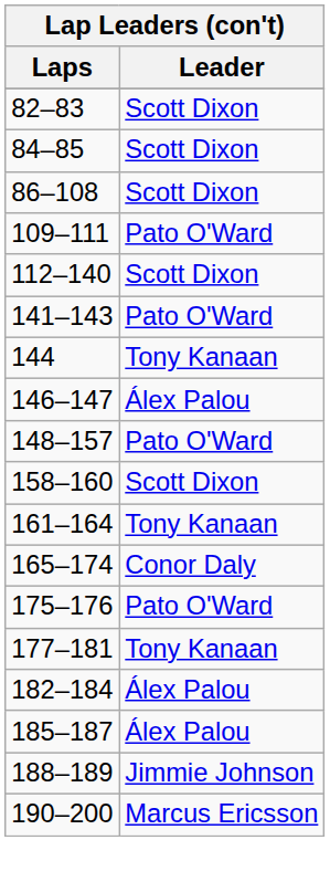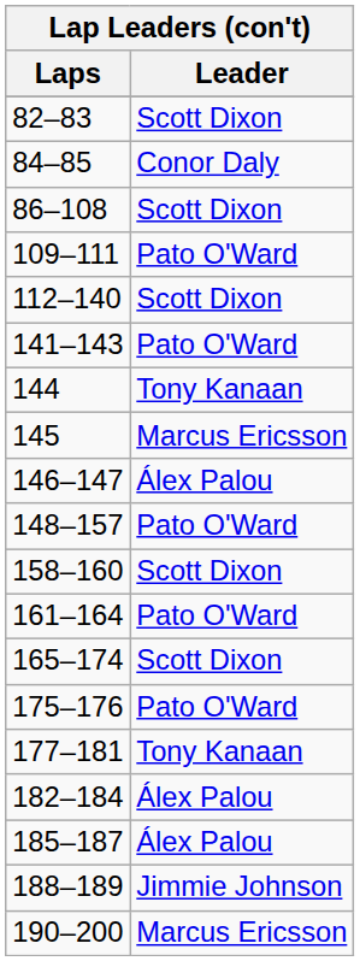84–85 | Leader: Scott Dixon -> Conor Daly
+ row: 145 | Marcus Ericsson
161–164 | Leader: Tony Kanaan -> Pato O'Ward
165–174 | Leader: Conor Daly -> Scott Dixon
